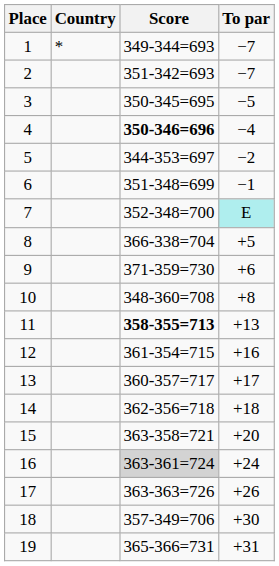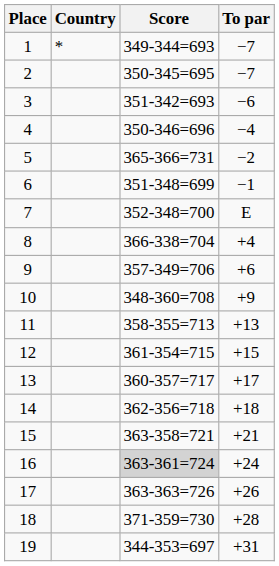2 | Score: 351-342=693 -> 350-345=695
3 | Score: 350-345=695 -> 351-342=693
3 | To par: −5 -> −6
4 | Score: bold -> normal
5 | Score: 344-353=697 -> 365-366=731
7 | To par: paleturquoise background -> no background
8 | To par: +5 -> +4
9 | Score: 371-359=730 -> 357-349=706
10 | To par: +8 -> +9
11 | Score: bold -> normal
12 | To par: +16 -> +15
15 | To par: +20 -> +21
18 | Score: 357-349=706 -> 371-359=730
18 | To par: +30 -> +28
19 | Score: 365-366=731 -> 344-353=697
